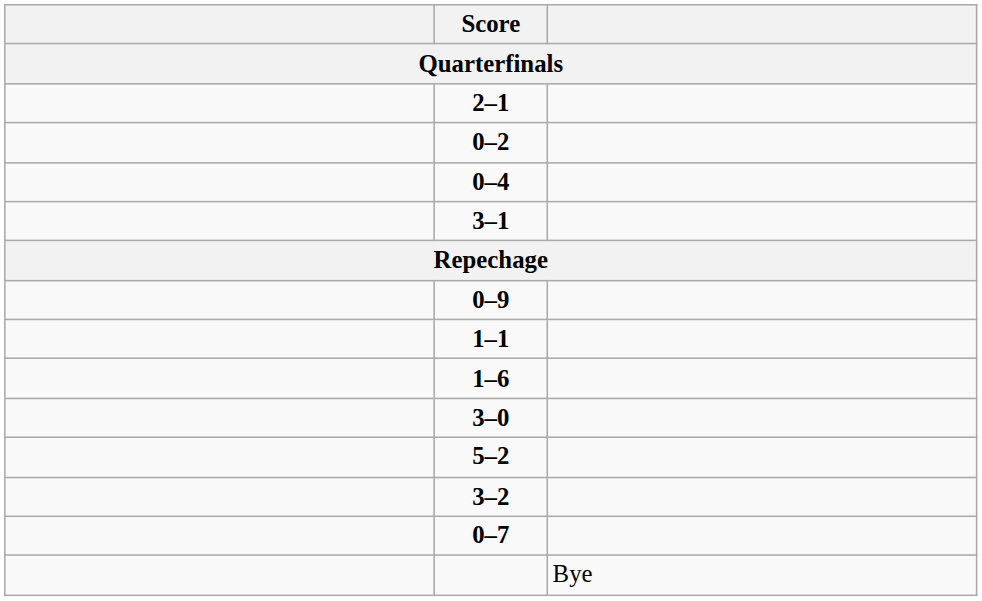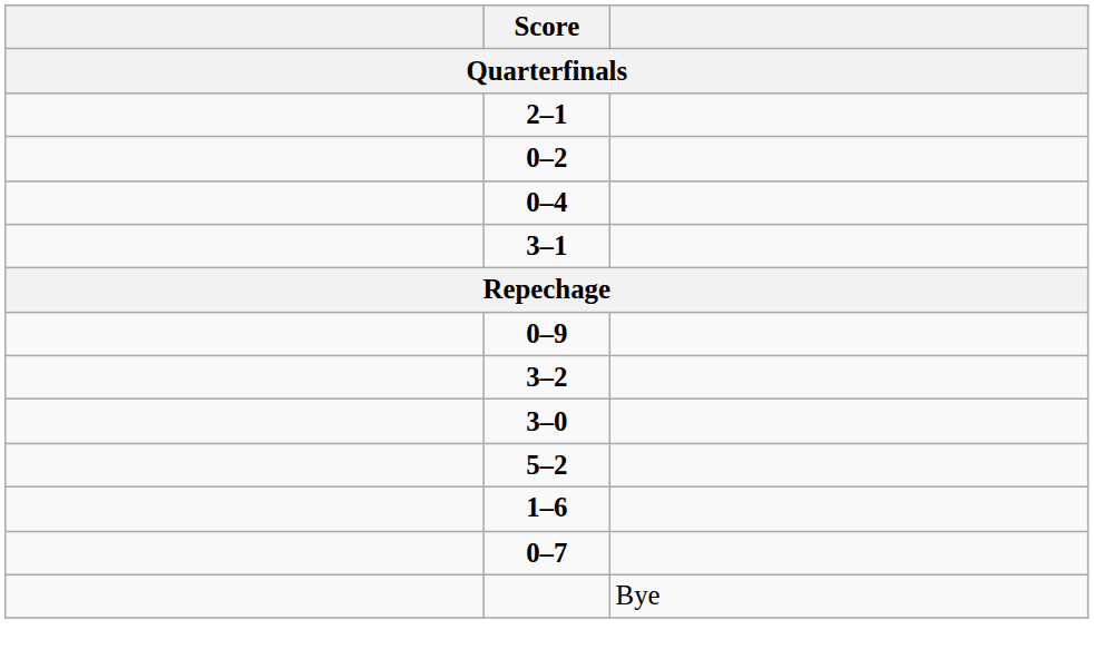- row: 1–1
rows swapped: 1–6 <-> 3–2
